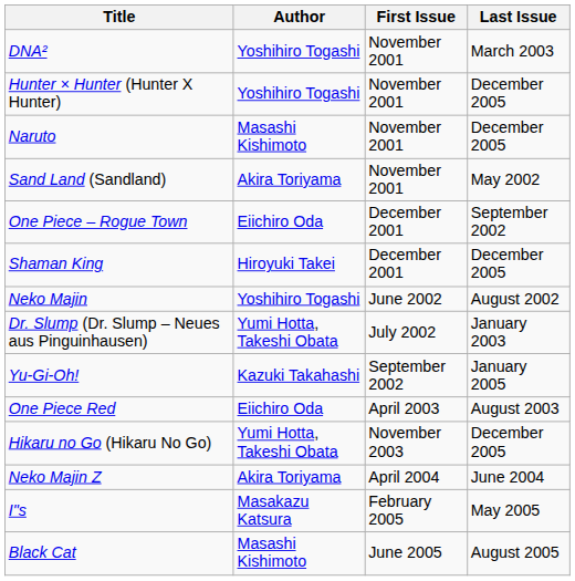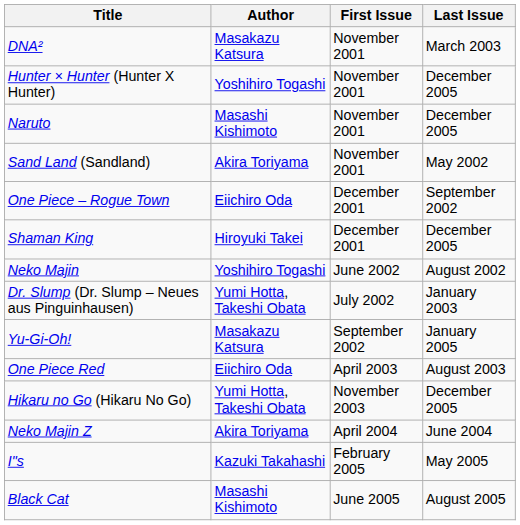DNA² | Author: Yoshihiro Togashi -> Masakazu Katsura
Yu-Gi-Oh! | Author: Kazuki Takahashi -> Masakazu Katsura
I"s | Author: Masakazu Katsura -> Kazuki Takahashi
